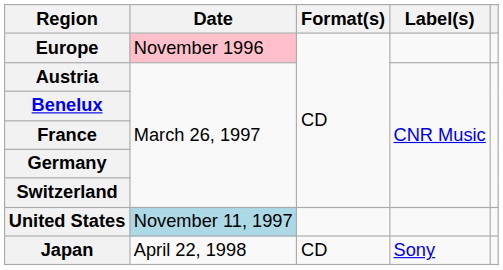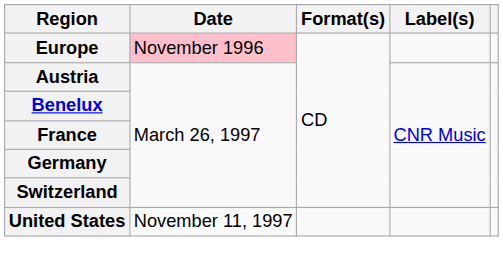United States | Date: lightblue background -> no background
- row: Japan | April 22, 1998 | CD | Sony
